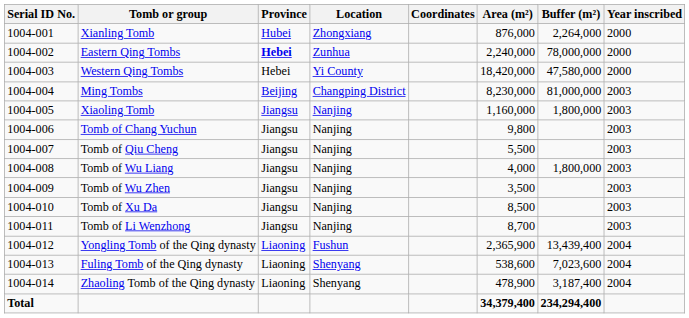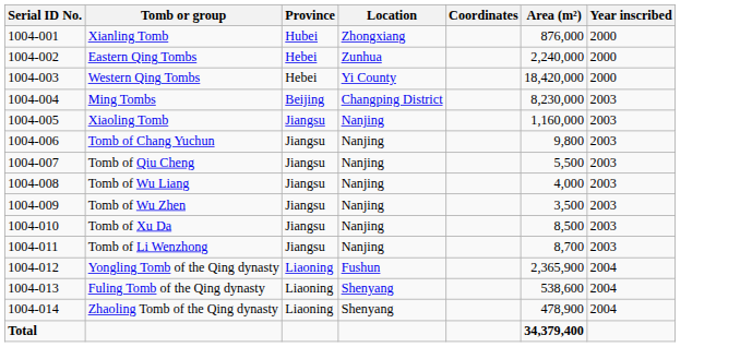- column: Buffer (m²) | 2,264,000 | 78,000,000 | 47,580,000 | 81,000,000 | 1,800,000 | 1,800,000 | 13,439,400 | 7,023,600 | 3,187,400 | 234,294,400
Eastern Qing Tombs | Province: bold -> normal
